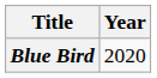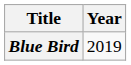Blue Bird | Year: 2020 -> 2019
